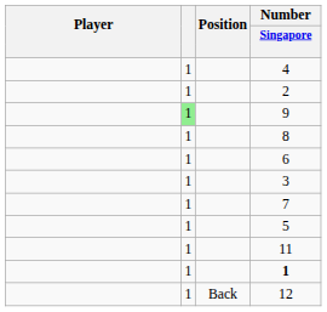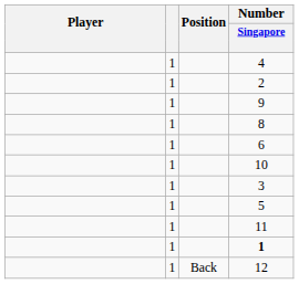9 | column 2: lightgreen background -> no background
+ row: 1 | 10
- row: 1 | 7
